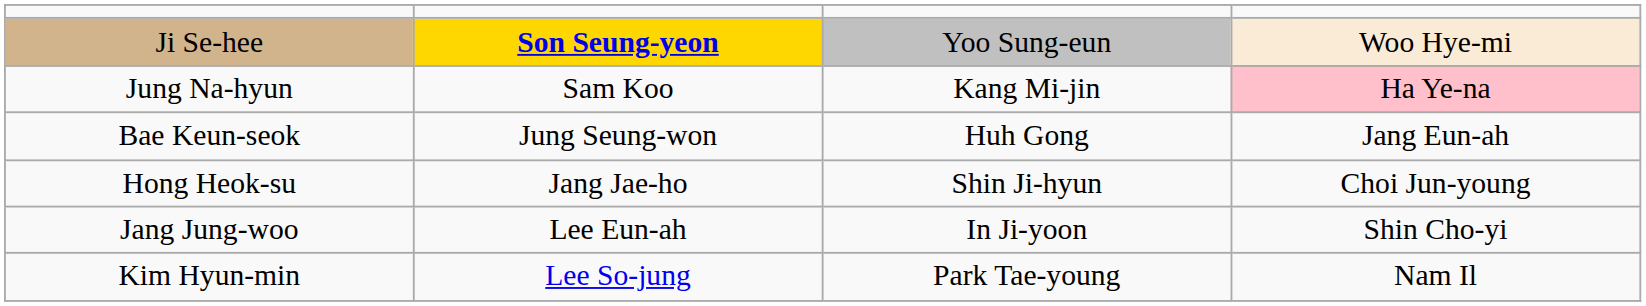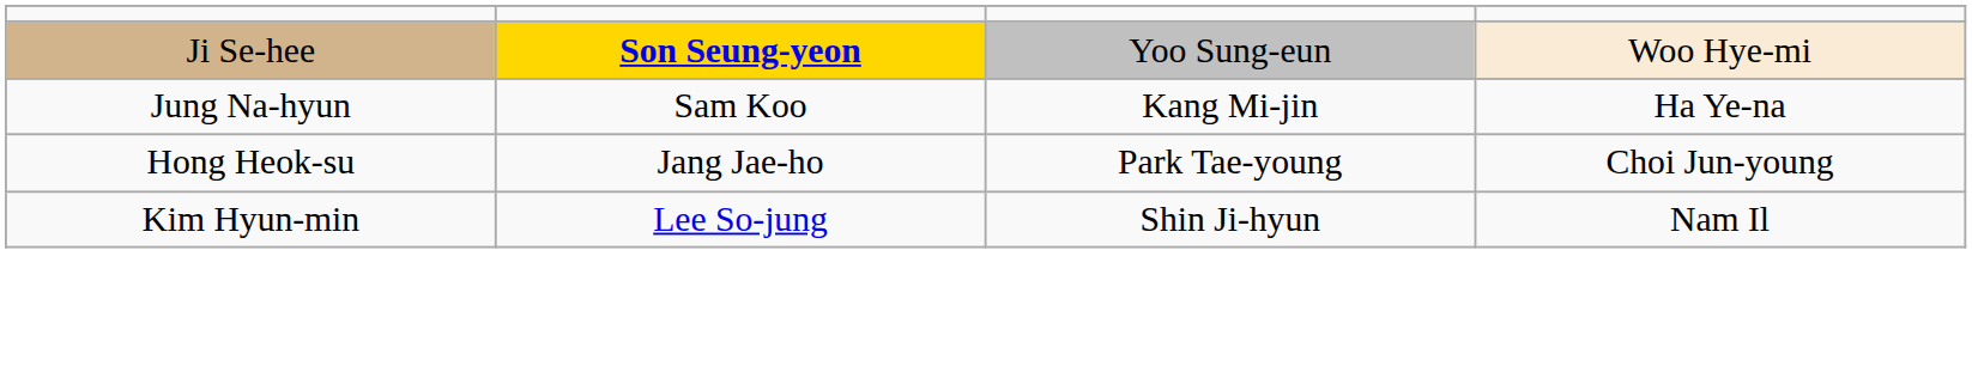Jung Na-hyun | column 4: pink background -> no background
- row: Bae Keun-seok | Jung Seung-won | Huh Gong | Jang Eun-ah
Hong Heok-su | column 3: Shin Ji-hyun -> Park Tae-young
- row: Jang Jung-woo | Lee Eun-ah | In Ji-yoon | Shin Cho-yi
Kim Hyun-min | column 3: Park Tae-young -> Shin Ji-hyun
